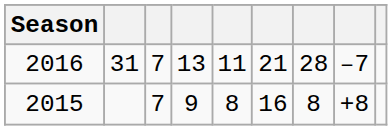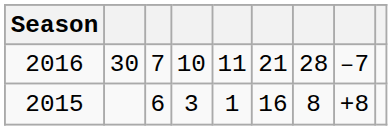2016 | column 2: 31 -> 30
2016 | column 4: 13 -> 10
2015 | column 3: 7 -> 6
2015 | column 4: 9 -> 3
2015 | column 5: 8 -> 1
